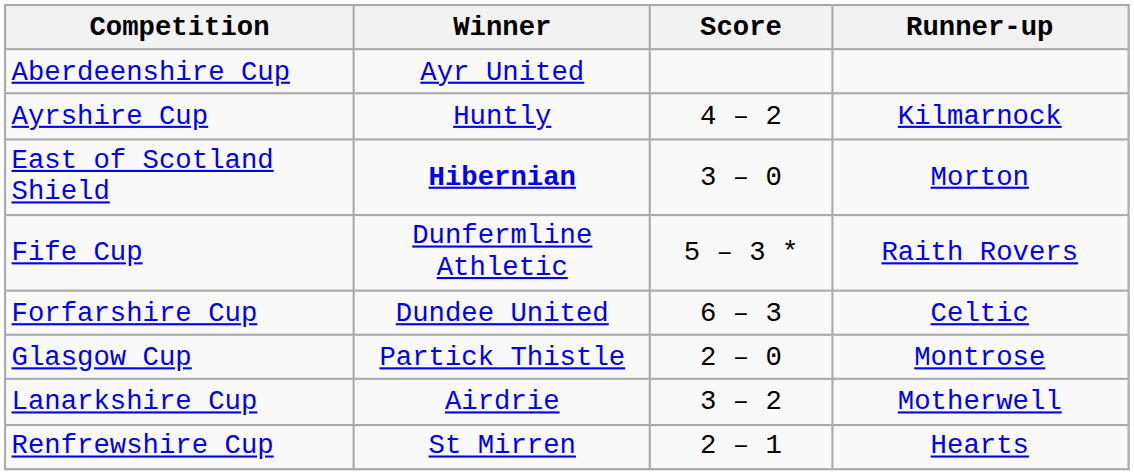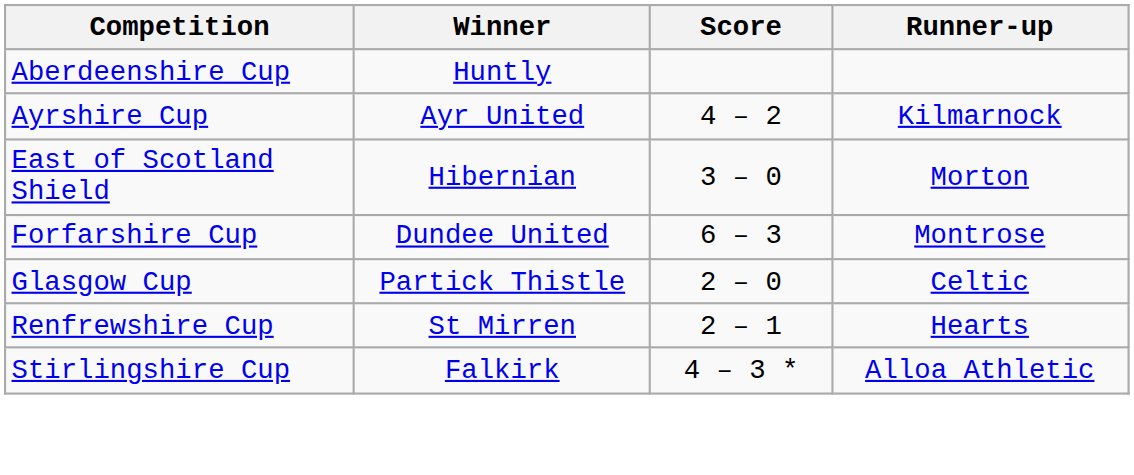Aberdeenshire Cup | Winner: Ayr United -> Huntly
Ayrshire Cup | Winner: Huntly -> Ayr United
East of Scotland Shield | Winner: bold -> normal
- row: Fife Cup | Dunfermline Athletic | 5 – 3 * | Raith Rovers
Forfarshire Cup | Runner-up: Celtic -> Montrose
Glasgow Cup | Runner-up: Montrose -> Celtic
- row: Lanarkshire Cup | Airdrie | 3 – 2 | Motherwell
+ row: Stirlingshire Cup | Falkirk | 4 – 3 * | Alloa Athletic
